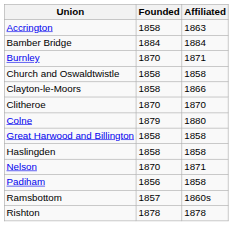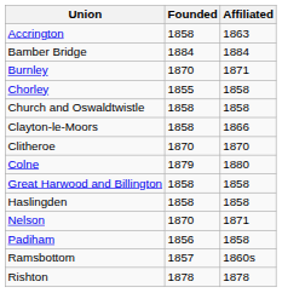+ row: Chorley | 1855 | 1858
